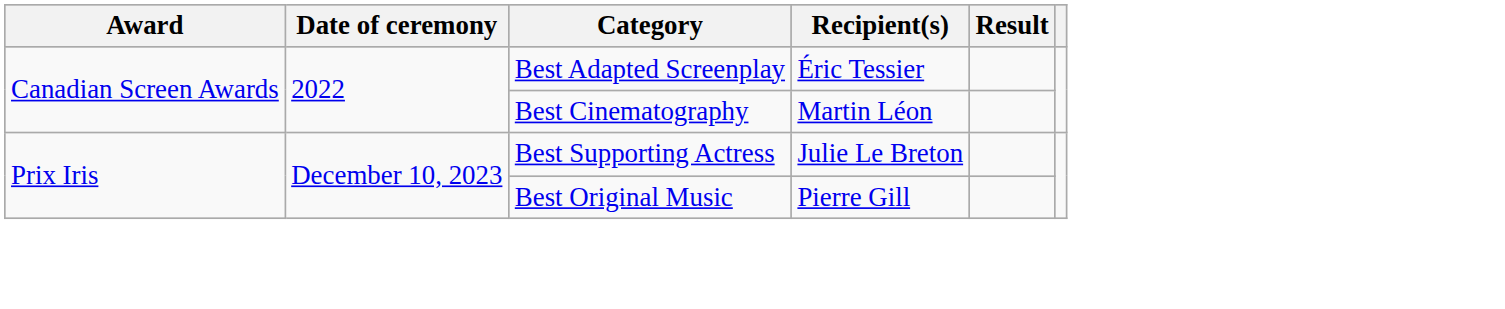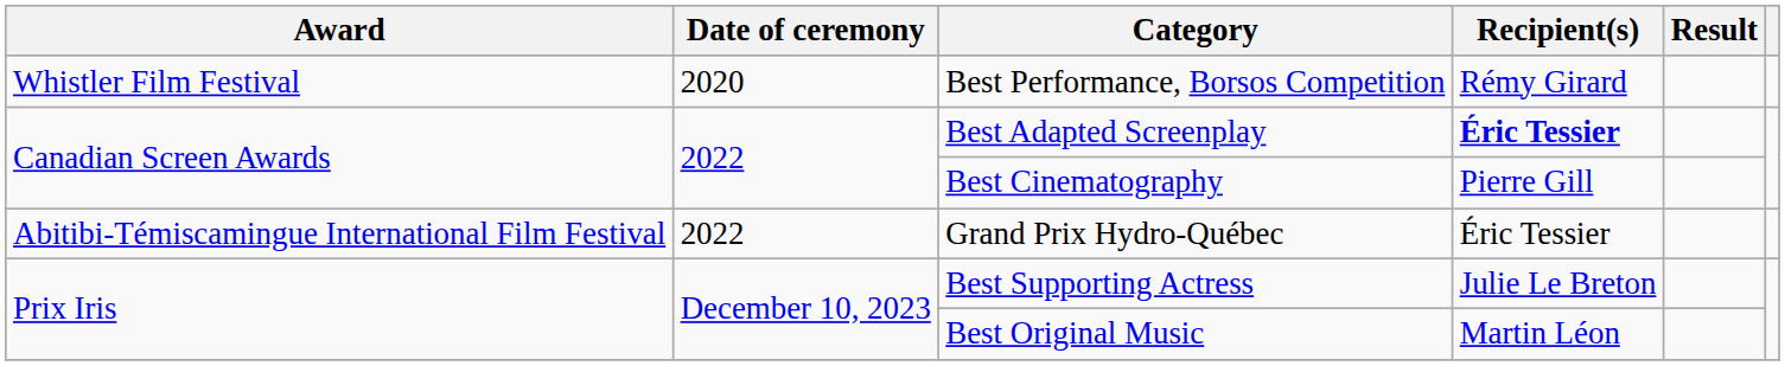+ row: Whistler Film Festival | 2020 | Best Performance, Borsos Competition | Rémy Girard
Best Adapted Screenplay | Recipient(s): normal -> bold
Best Cinematography | Recipient(s): Martin Léon -> Pierre Gill
+ row: Abitibi-Témiscamingue International Film Festival | 2022 | Grand Prix Hydro-Québec | Éric Tessier
Best Original Music | Recipient(s): Pierre Gill -> Martin Léon
